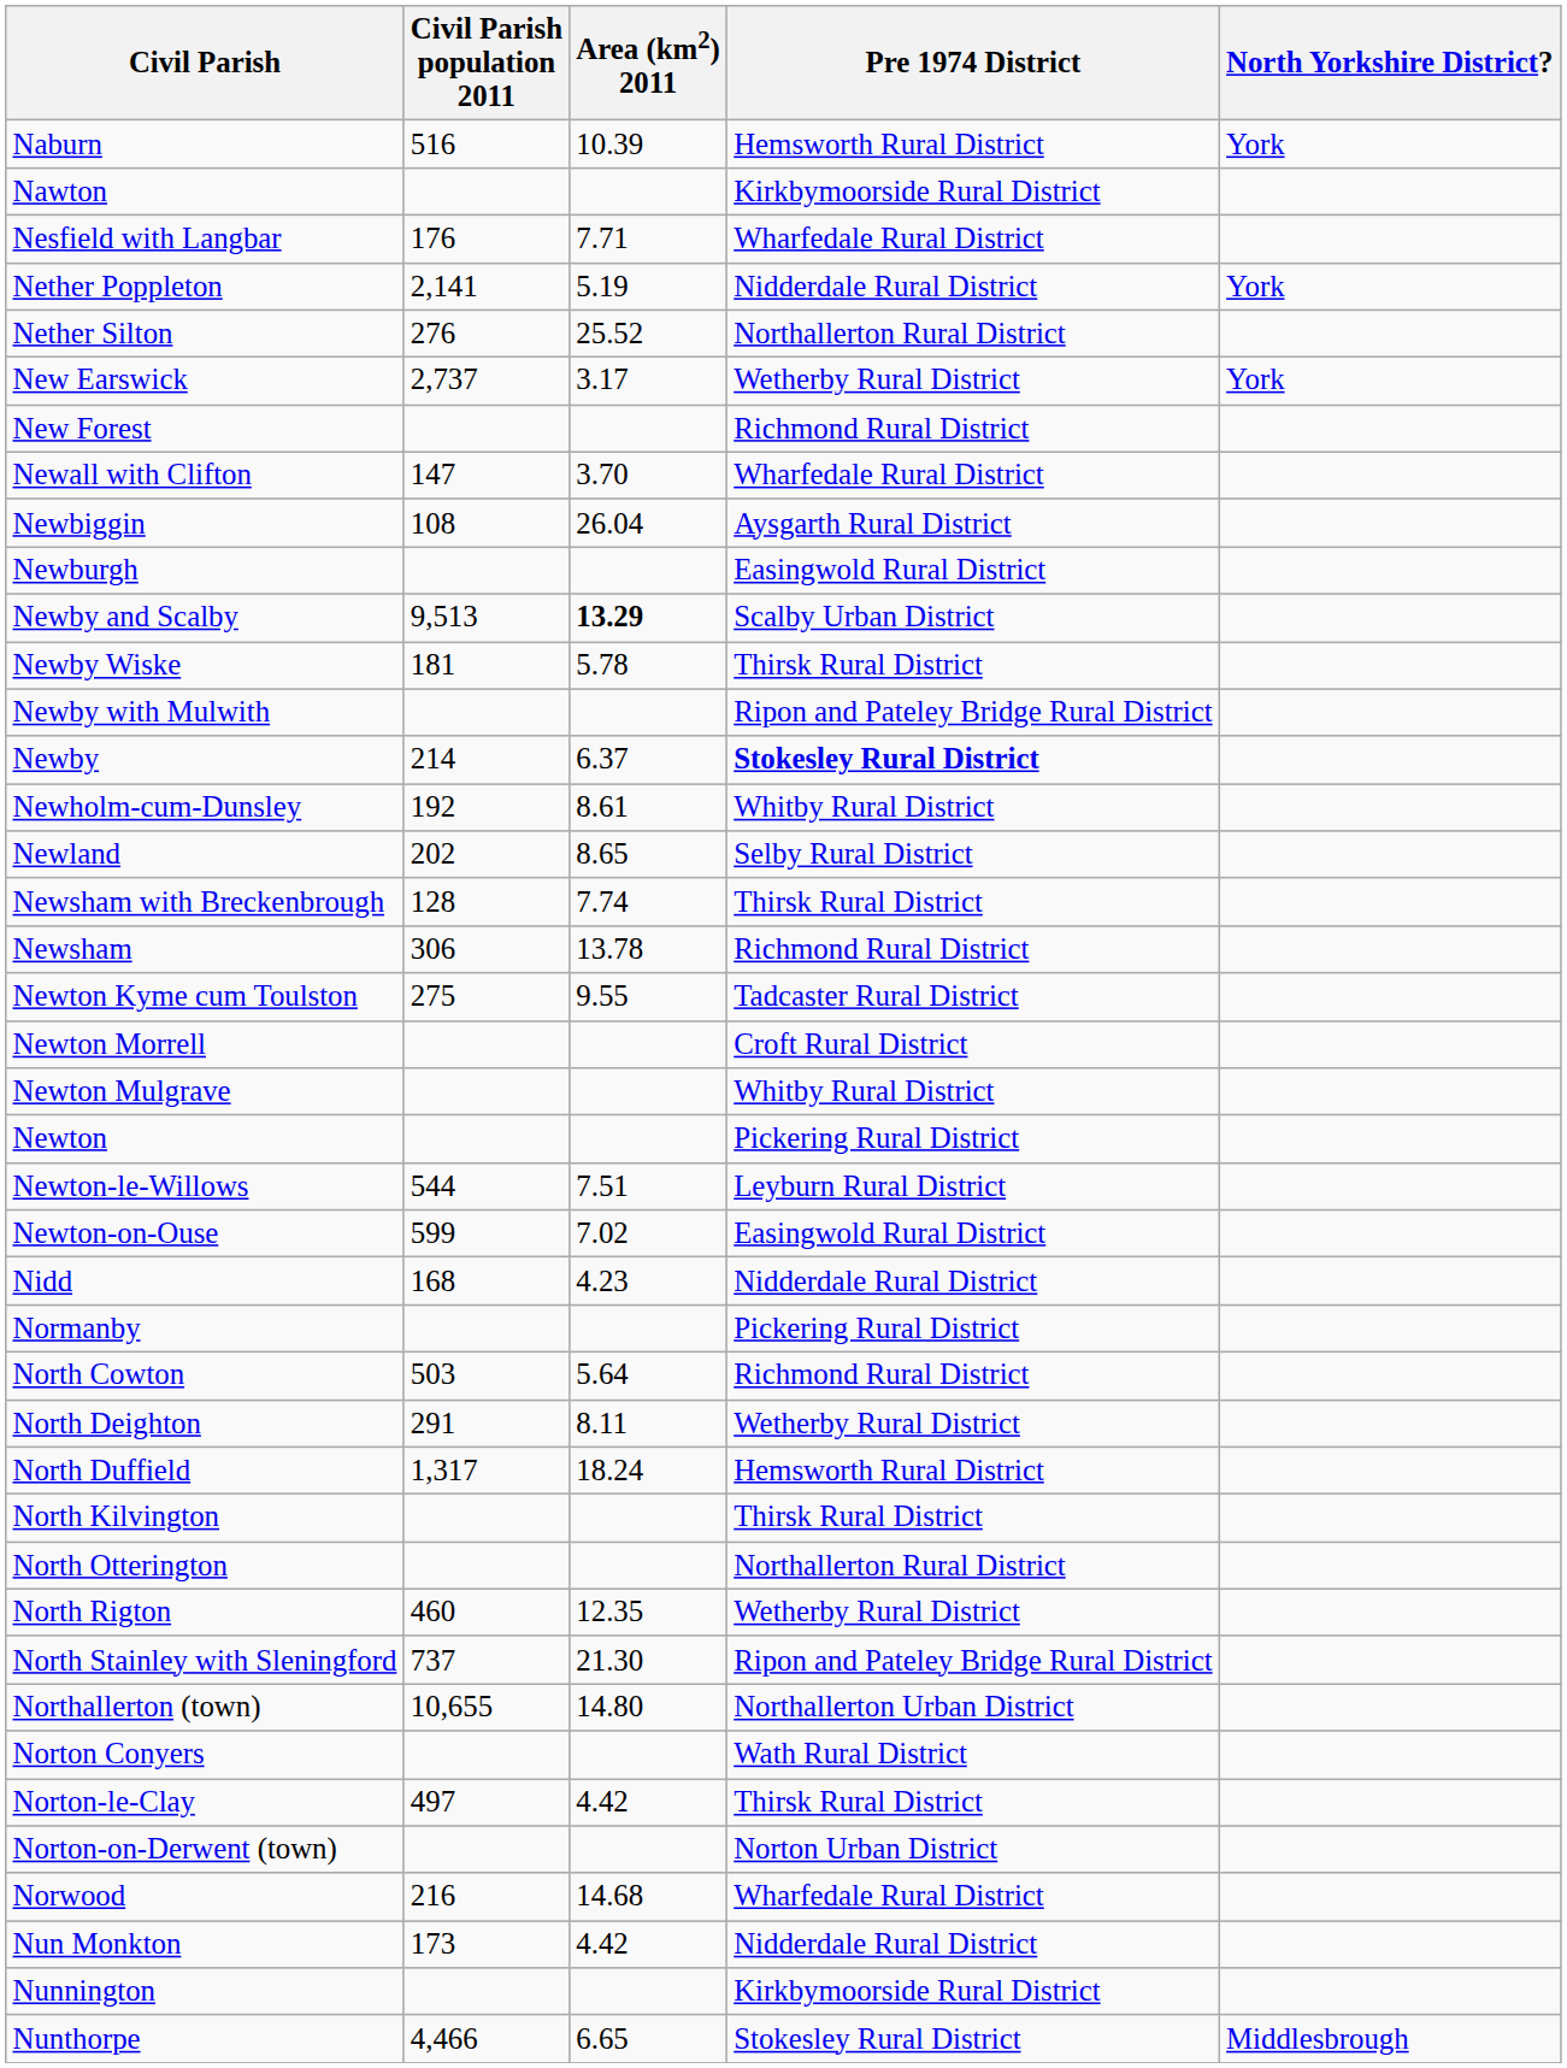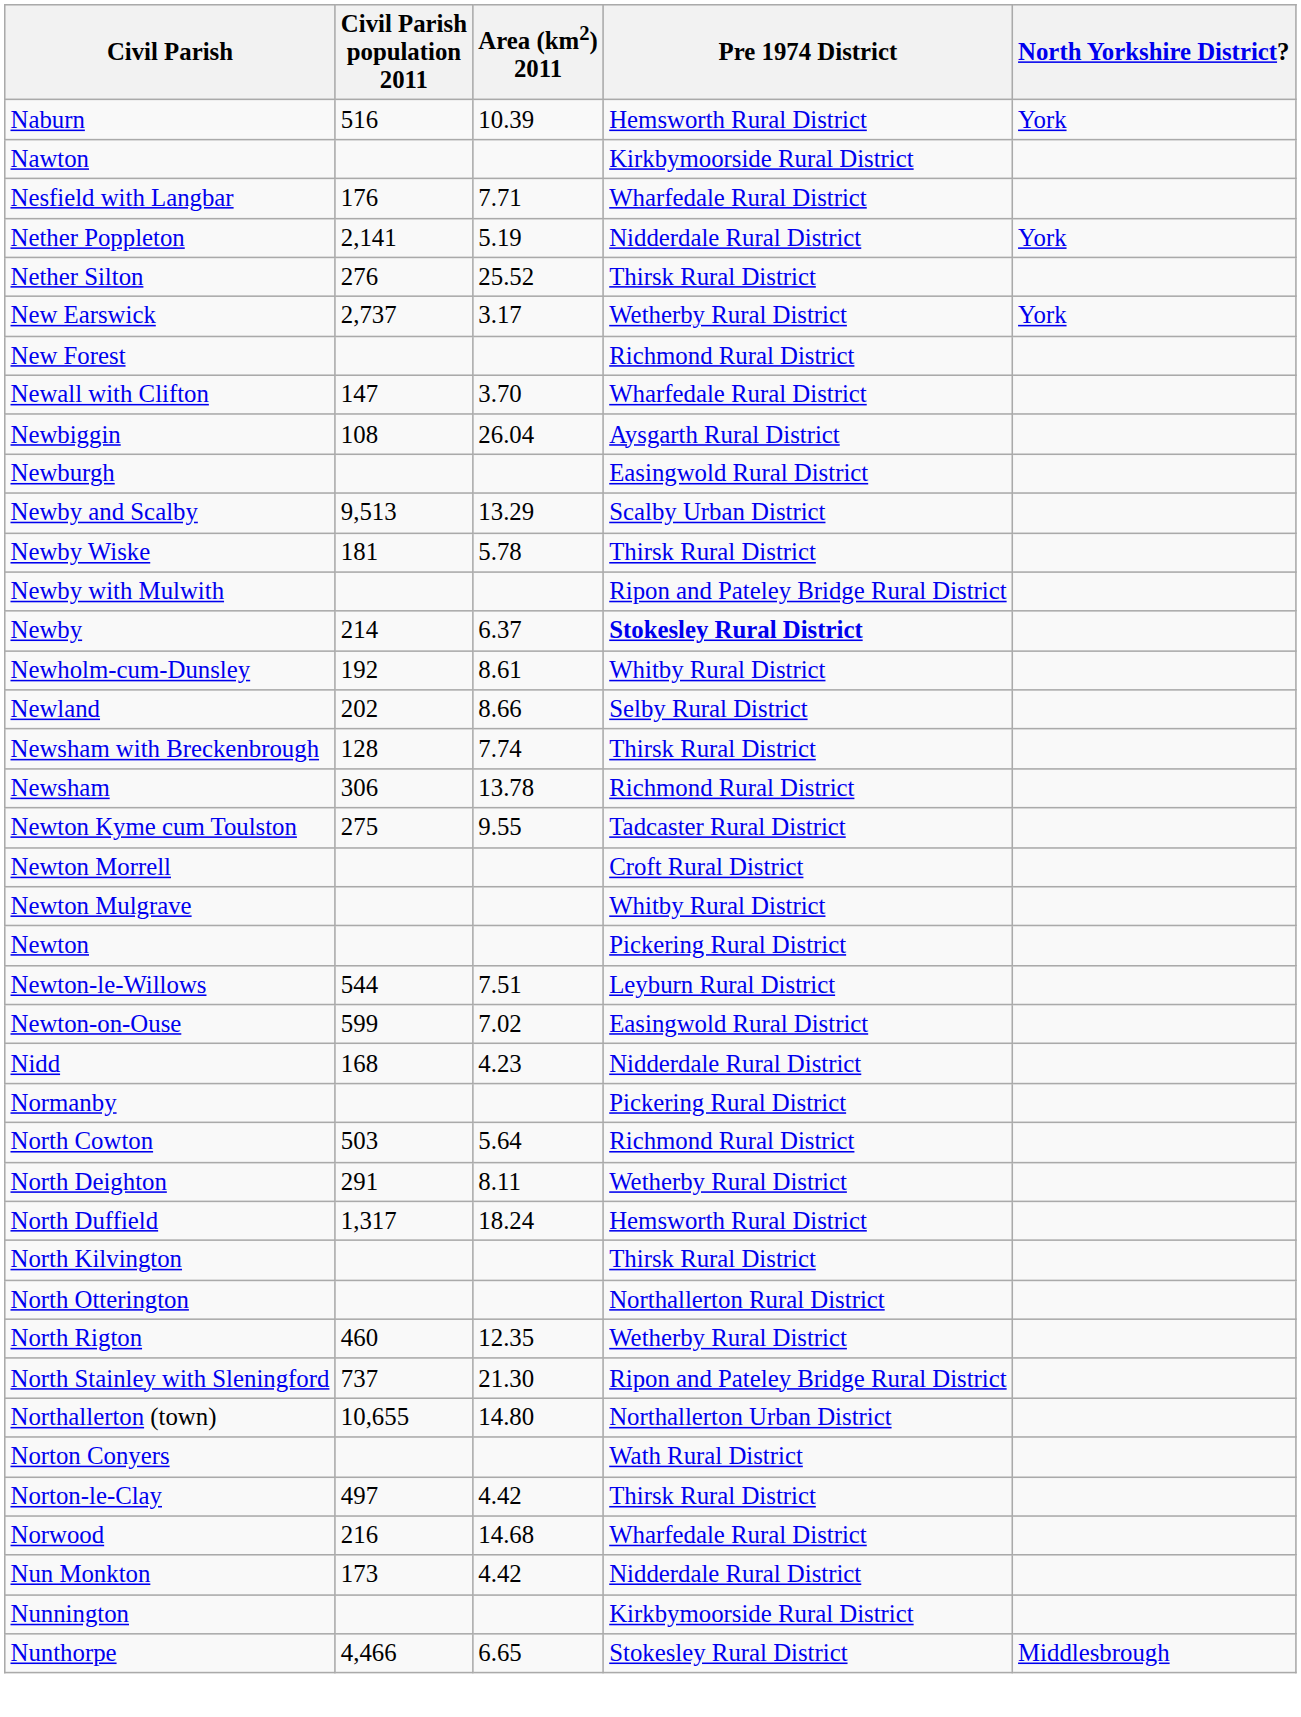Nether Silton | Pre 1974 District: Northallerton Rural District -> Thirsk Rural District
Newby and Scalby | Area (km2) 2011: bold -> normal
Newland | Area (km2) 2011: 8.65 -> 8.66
- row: Norton-on-Derwent (town) | Norton Urban District
